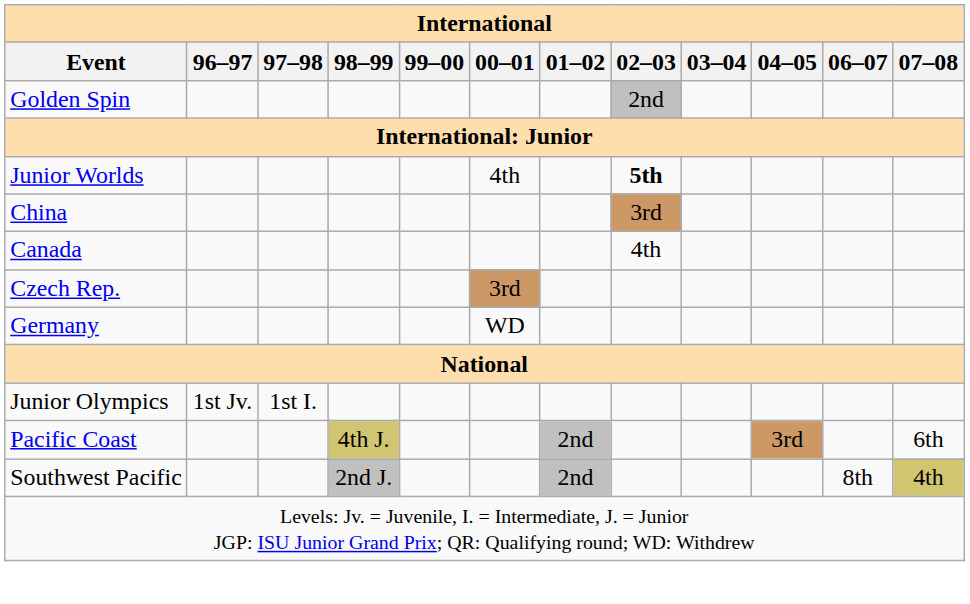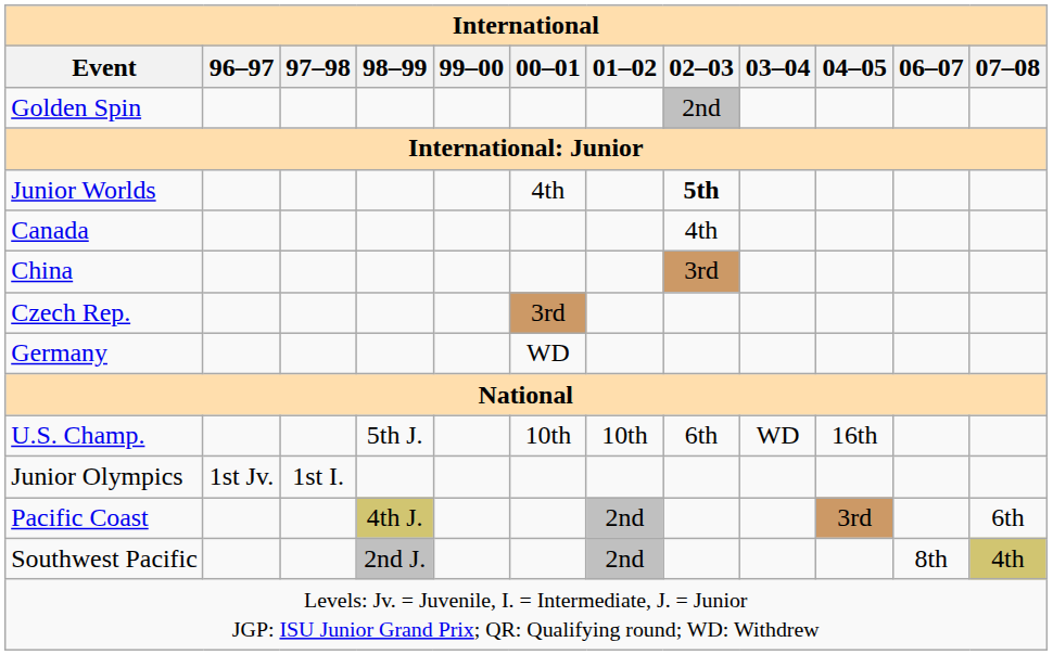rows swapped: Canada <-> China
+ row: U.S. Champ. | 5th J. | 10th | 10th | 6th | WD | 16th
